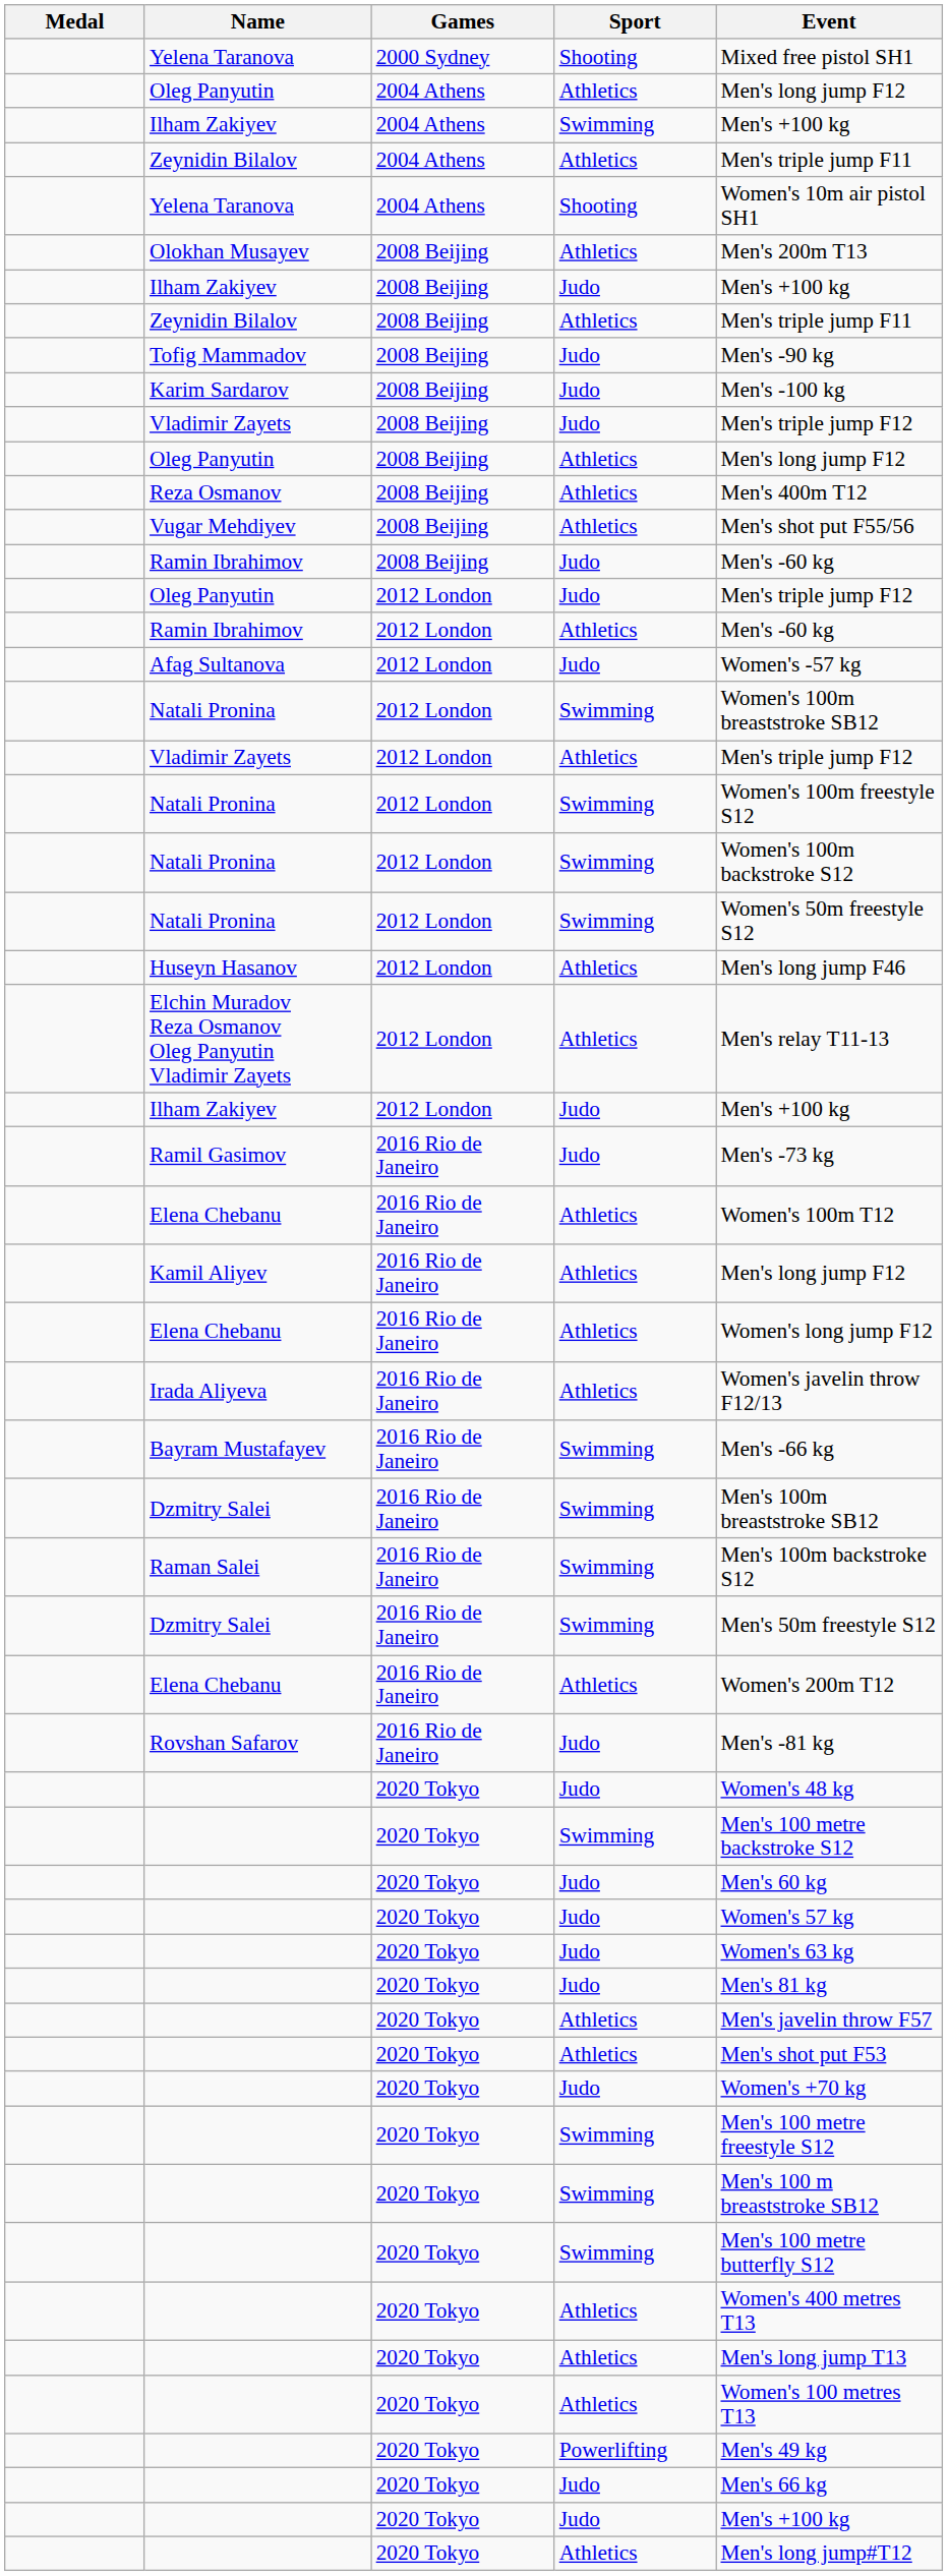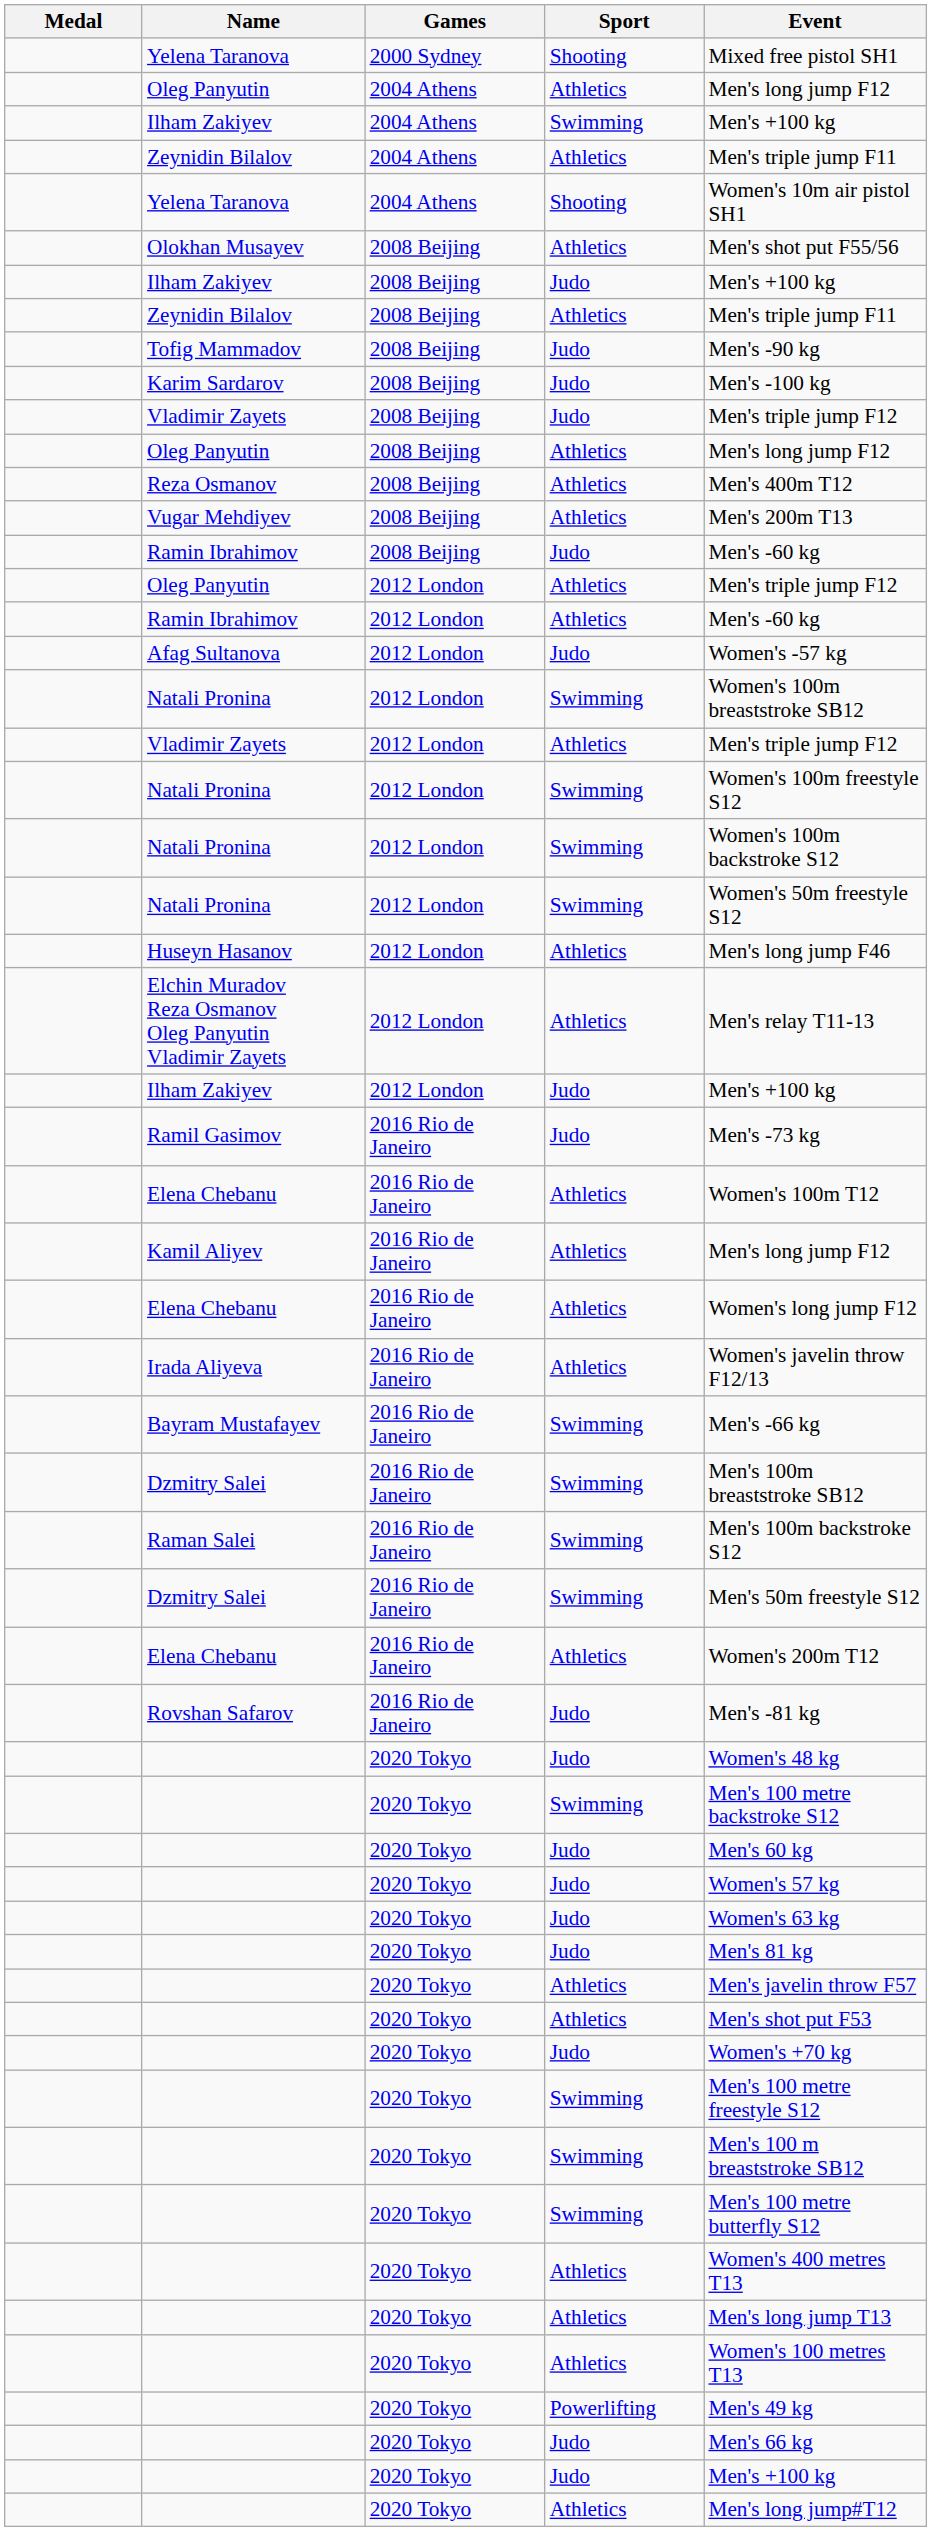Olokhan Musayev | Event: Men's 200m T13 -> Men's shot put F55/56
Vugar Mehdiyev | Event: Men's shot put F55/56 -> Men's 200m T13
Oleg Panyutin / 2012 London | Sport: Judo -> Athletics
